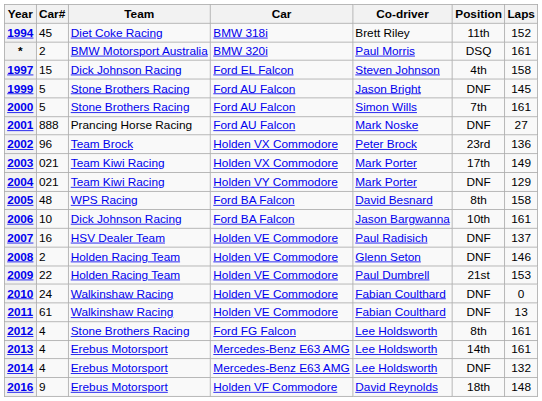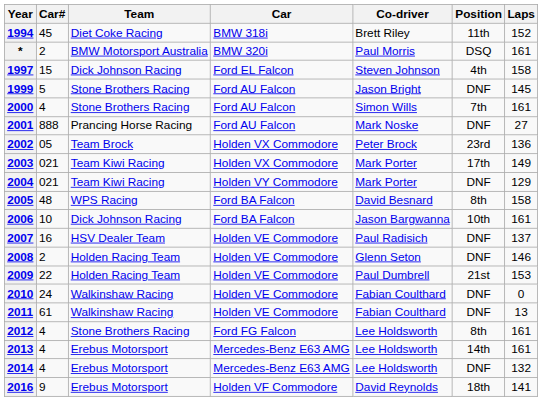2000 | Car#: 5 -> 4
2002 | Car#: 96 -> 05
2016 | Laps: 148 -> 141
